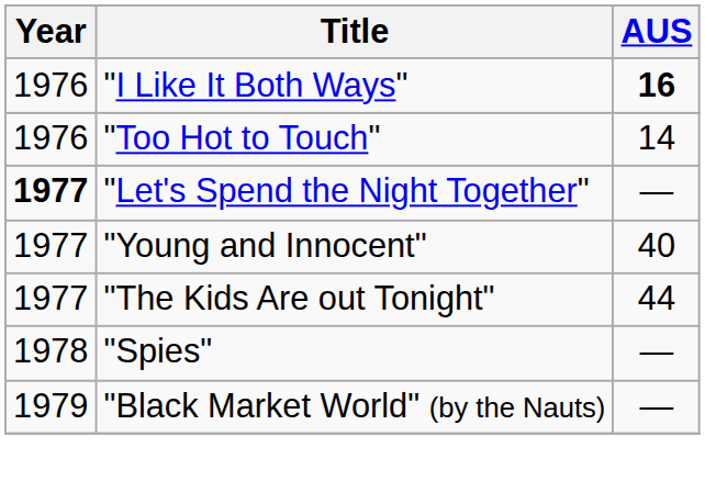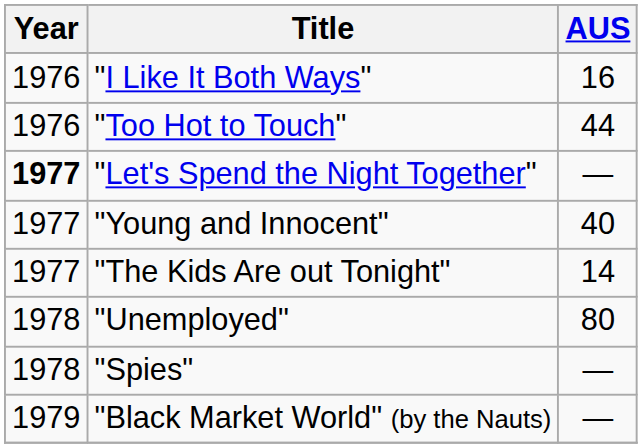"I Like It Both Ways" | AUS: bold -> normal
"Too Hot to Touch" | AUS: 14 -> 44
"The Kids Are out Tonight" | AUS: 44 -> 14
+ row: 1978 | "Unemployed" | 80
